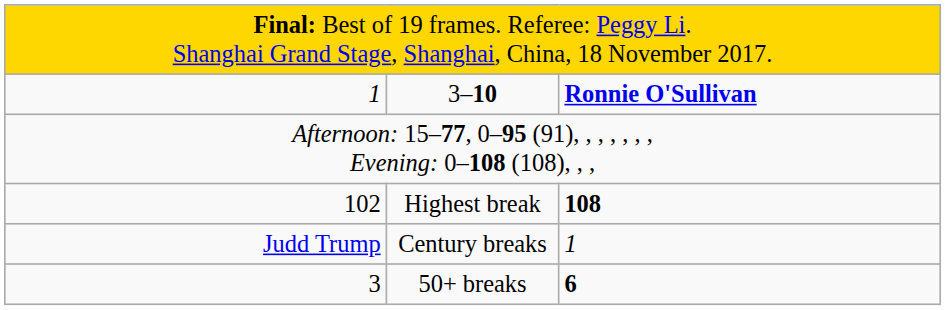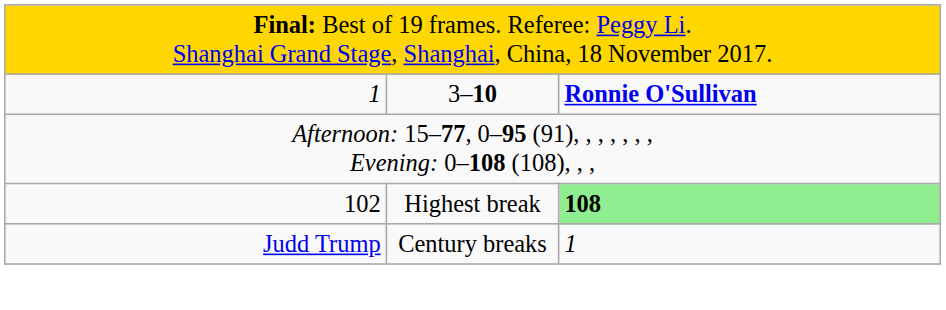Highest break | column 3: no background -> lightgreen background
- row: 3 | 50+ breaks | 6
